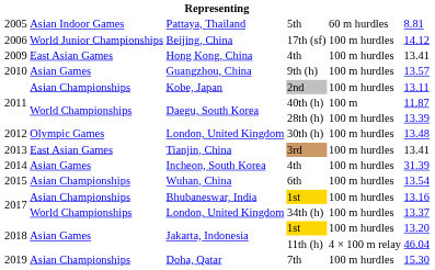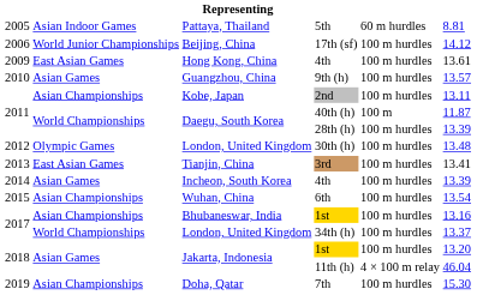Hong Kong, China / 4th | column 6: 13.41 -> 13.61
Incheon, South Korea / 4th | column 6: 31.39 -> 13.39
